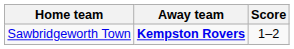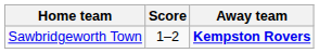columns swapped: Score <-> Away team
